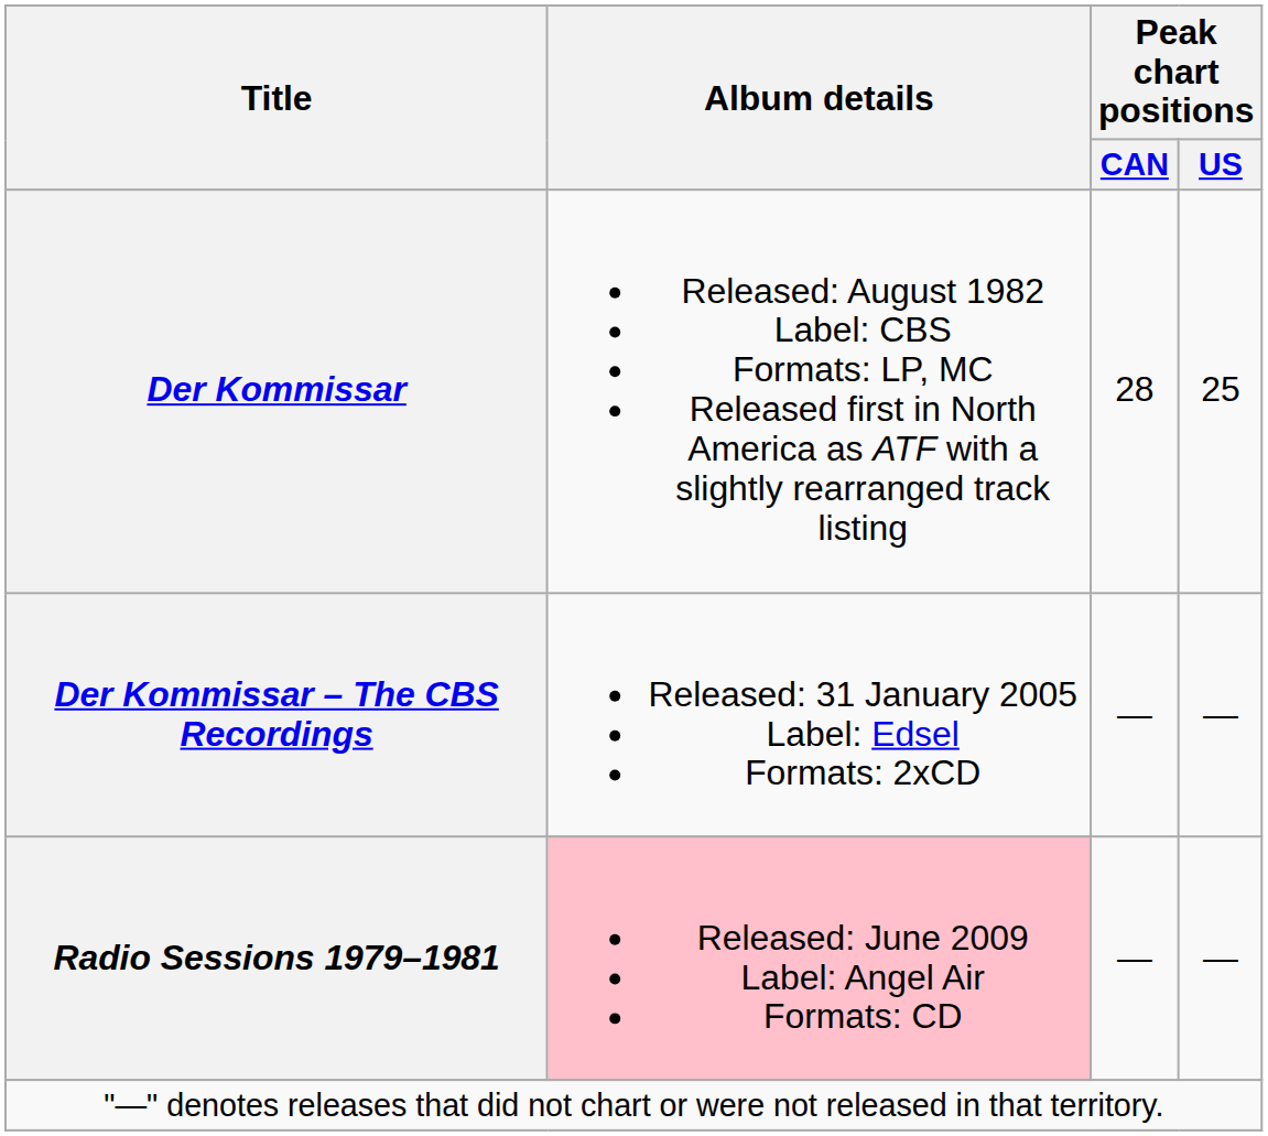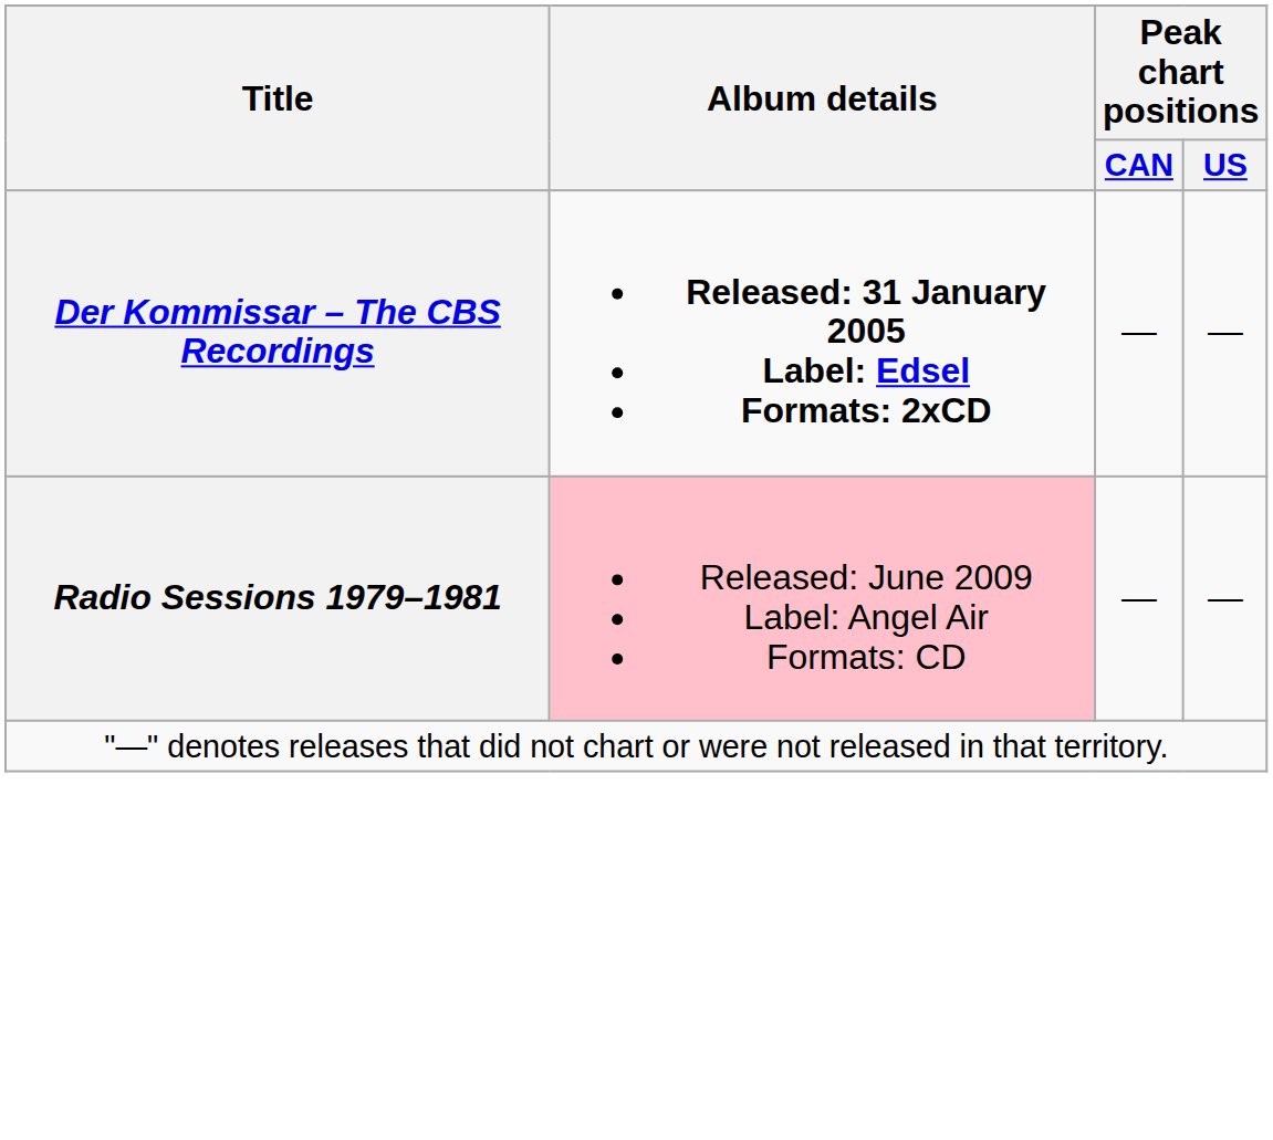- row: Der Kommissar | Released: August 1982 Label: CBS Formats: LP, MC Released first in North America as ATF with a slightly rearranged track listing | 28 | 25
Der Kommissar – The CBS Recordings | Album details: normal -> bold
